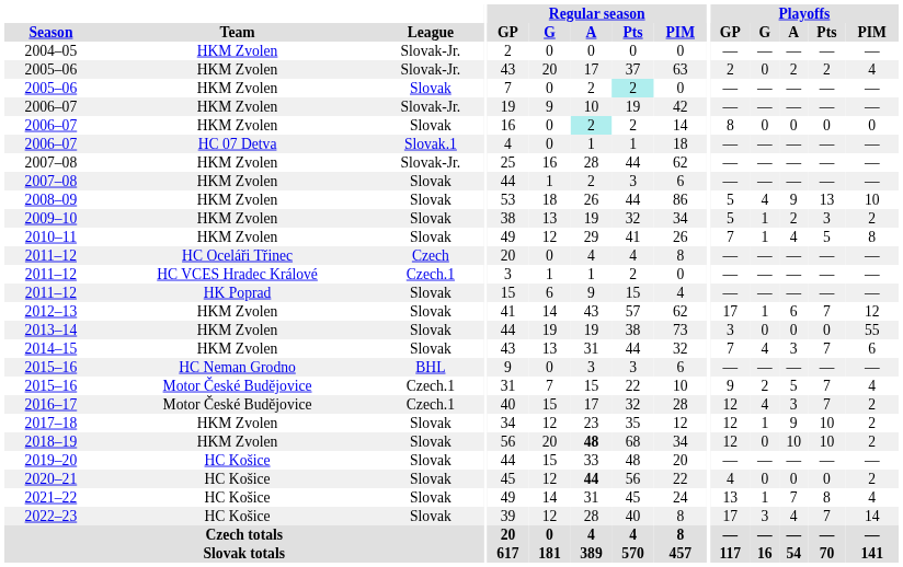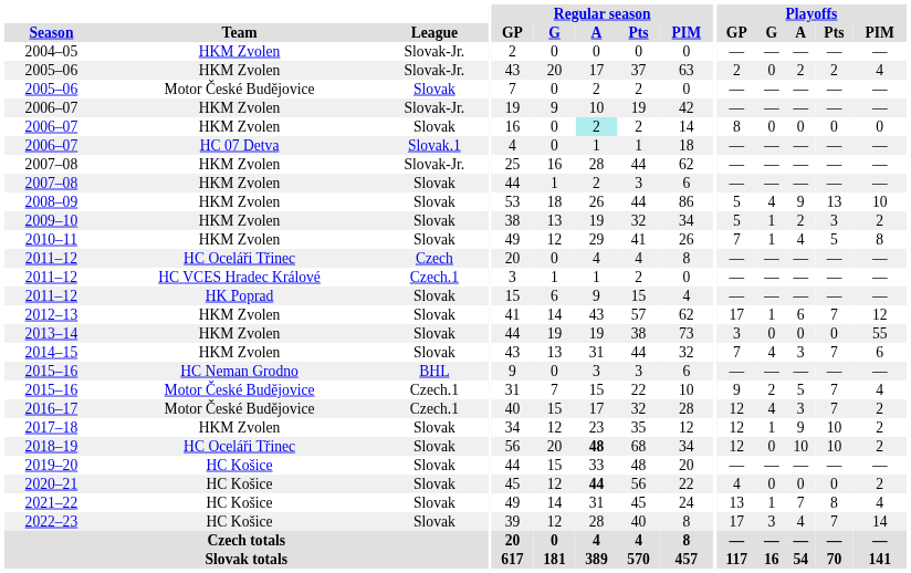2005–06 / Slovak | Team: HKM Zvolen -> Motor České Budějovice
2005–06 / Slovak | Regular season / Pts: paleturquoise background -> no background
2018–19 | Team: HKM Zvolen -> HC Oceláři Třinec
